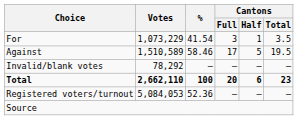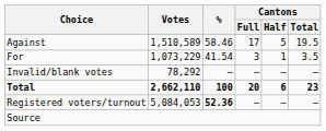rows swapped: For <-> Against
Registered voters/turnout | %: normal -> bold
